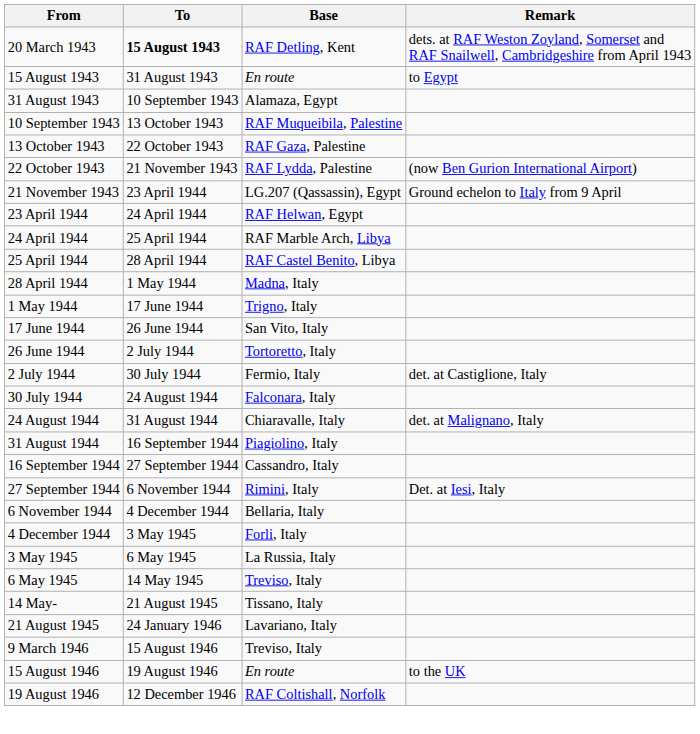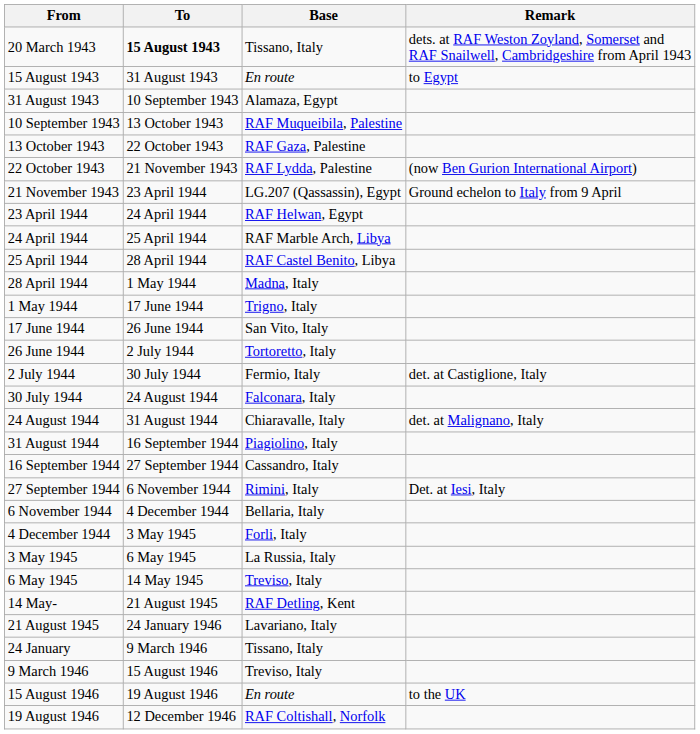20 March 1943 | Base: RAF Detling, Kent -> Tissano, Italy
14 May- | Base: Tissano, Italy -> RAF Detling, Kent
+ row: 24 January | 9 March 1946 | Tissano, Italy
